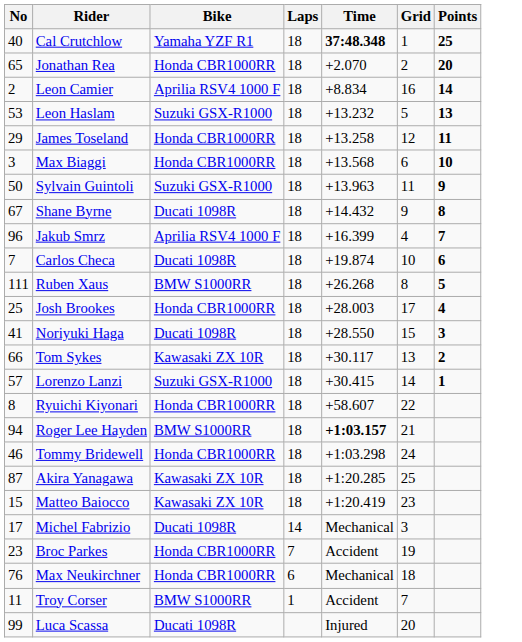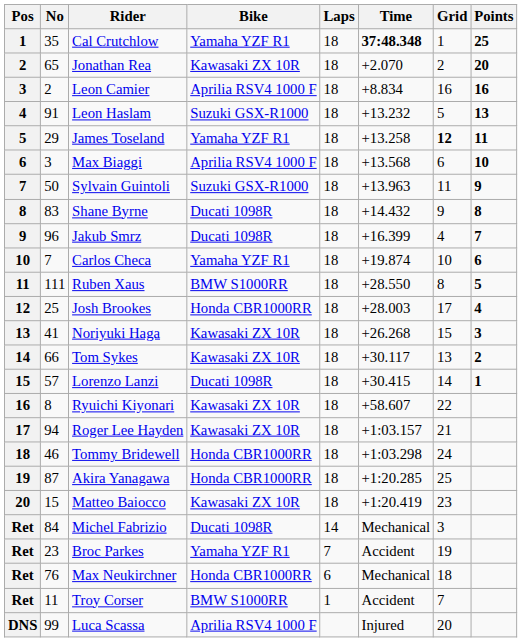+ column: Pos | 1 | 2 | 3 | 4 | 5 | 6 | 7 | 8 | 9 | 10 | 11 | 12 | 13 | 14 | 15 | 16 | 17 | 18 | 19 | 20 | Ret | Ret | Ret | Ret | DNS
Cal Crutchlow | No: 40 -> 35
Jonathan Rea | Bike: Honda CBR1000RR -> Kawasaki ZX 10R
Leon Camier | Points: 14 -> 16
Leon Haslam | No: 53 -> 91
James Toseland | Bike: Honda CBR1000RR -> Yamaha YZF R1
James Toseland | Grid: normal -> bold
Max Biaggi | Bike: Honda CBR1000RR -> Aprilia RSV4 1000 F
Shane Byrne | No: 67 -> 83
Jakub Smrz | Bike: Aprilia RSV4 1000 F -> Ducati 1098R
Carlos Checa | Bike: Ducati 1098R -> Yamaha YZF R1
Ruben Xaus | Time: +26.268 -> +28.550
Noriyuki Haga | Bike: Ducati 1098R -> Kawasaki ZX 10R
Noriyuki Haga | Time: +28.550 -> +26.268
Lorenzo Lanzi | Bike: Suzuki GSX-R1000 -> Ducati 1098R
Ryuichi Kiyonari | Bike: Honda CBR1000RR -> Kawasaki ZX 10R
Roger Lee Hayden | Bike: BMW S1000RR -> Kawasaki ZX 10R
Roger Lee Hayden | Time: bold -> normal
Akira Yanagawa | Bike: Kawasaki ZX 10R -> Honda CBR1000RR
Michel Fabrizio | No: 17 -> 84
Broc Parkes | Bike: Honda CBR1000RR -> Yamaha YZF R1
Luca Scassa | Bike: Ducati 1098R -> Aprilia RSV4 1000 F
